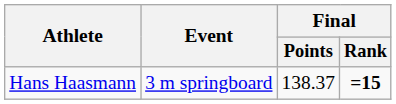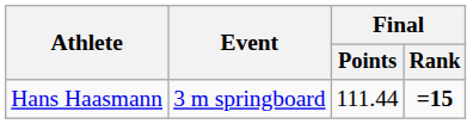Hans Haasmann | Final / Points: 138.37 -> 111.44
